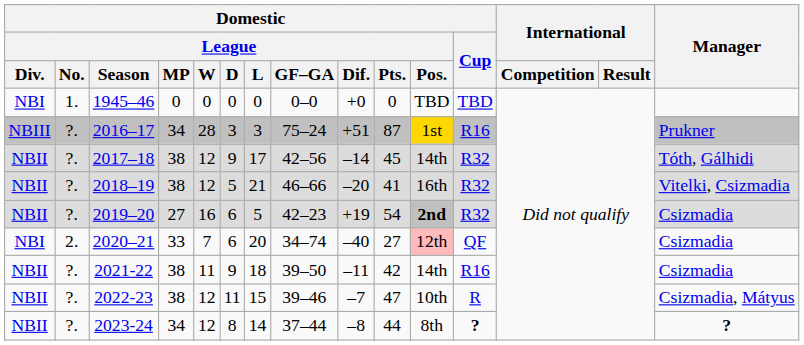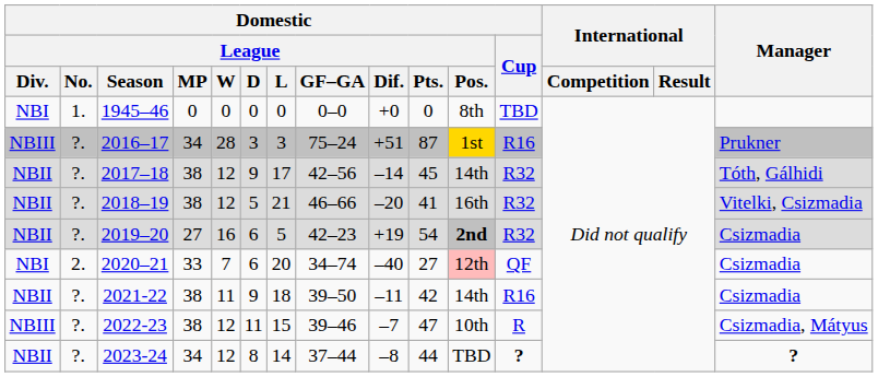1945–46 | Domestic / League / Pos.: TBD -> 8th
2022-23 | Domestic / League / Div.: NBII -> NBIII
2023-24 | Domestic / League / Pos.: 8th -> TBD
